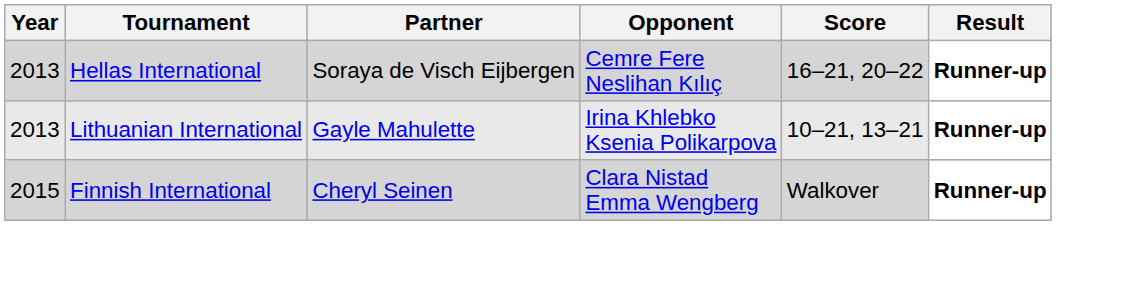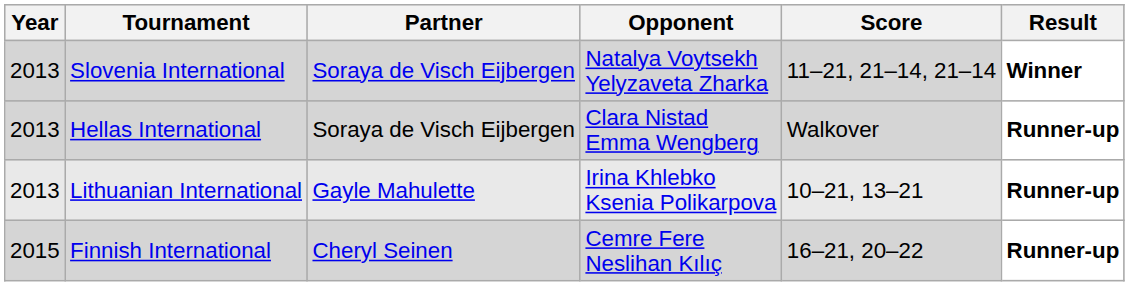+ row: 2013 | Slovenia International | Soraya de Visch Eijbergen | Natalya Voytsekh Yelyzaveta Zharka | 11–21, 21–14, 21–14 | Winner
Hellas International | Opponent: Cemre Fere Neslihan Kılıç -> Clara Nistad Emma Wengberg
Hellas International | Score: 16–21, 20–22 -> Walkover
Finnish International | Opponent: Clara Nistad Emma Wengberg -> Cemre Fere Neslihan Kılıç
Finnish International | Score: Walkover -> 16–21, 20–22
